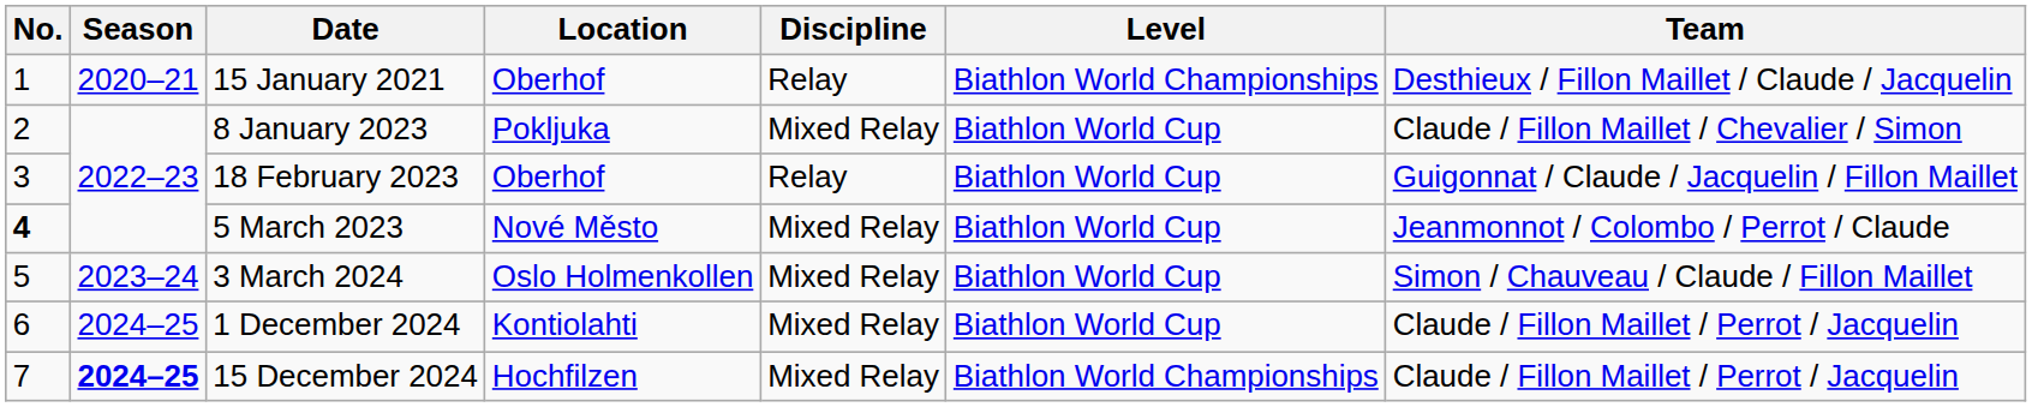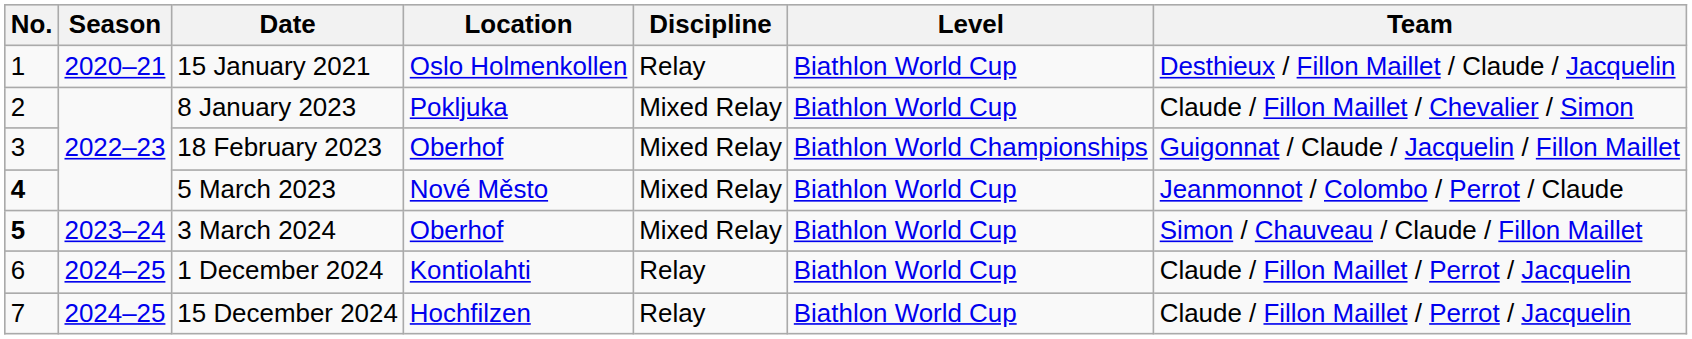15 January 2021 | Location: Oberhof -> Oslo Holmenkollen
15 January 2021 | Level: Biathlon World Championships -> Biathlon World Cup
18 February 2023 | Discipline: Relay -> Mixed Relay
18 February 2023 | Level: Biathlon World Cup -> Biathlon World Championships
3 March 2024 | No.: normal -> bold
3 March 2024 | Location: Oslo Holmenkollen -> Oberhof
1 December 2024 | Discipline: Mixed Relay -> Relay
15 December 2024 | Season: bold -> normal
15 December 2024 | Discipline: Mixed Relay -> Relay
15 December 2024 | Level: Biathlon World Championships -> Biathlon World Cup
